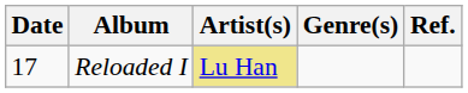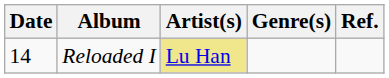Reloaded I | Date: 17 -> 14
